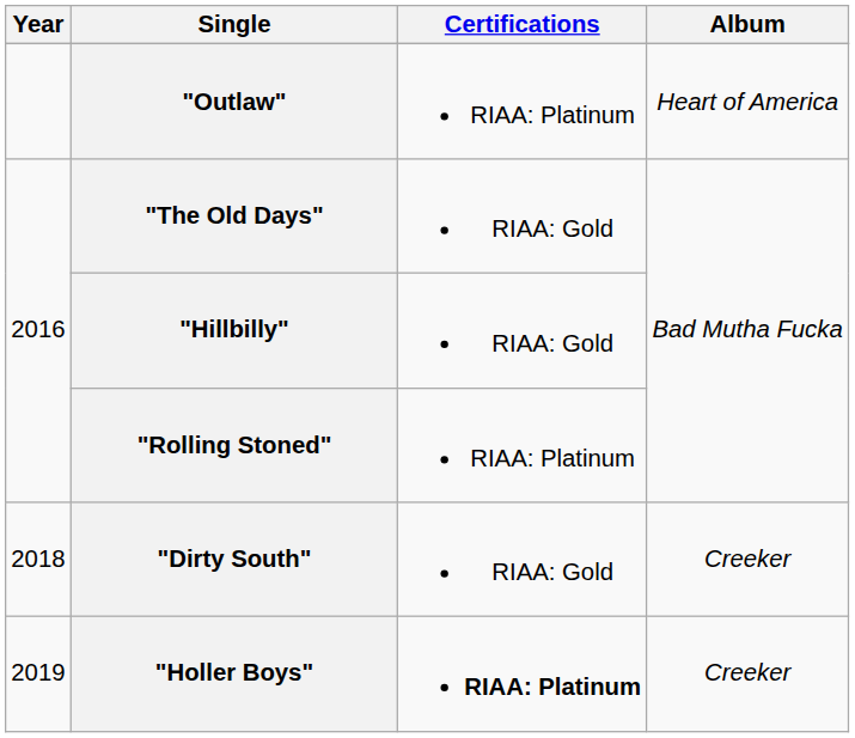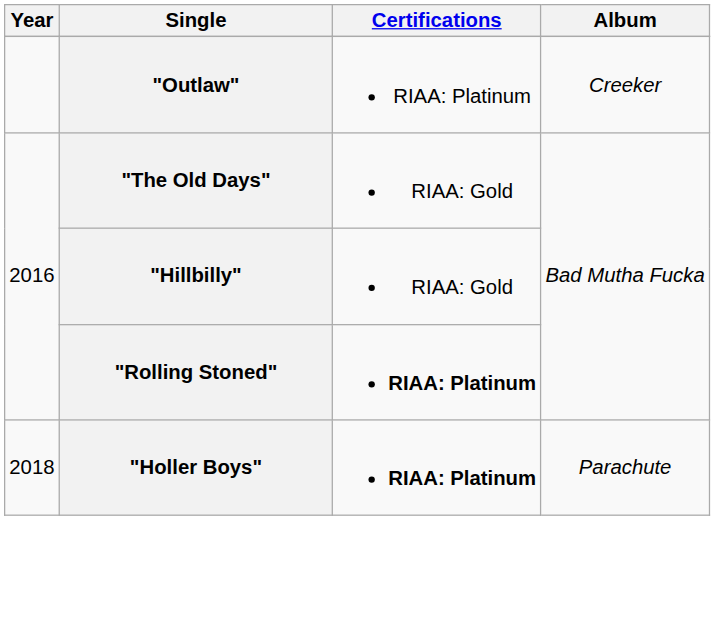"Outlaw" | Album: Heart of America -> Creeker
"Rolling Stoned" | Certifications: normal -> bold
- row: 2018 | "Dirty South" | RIAA: Gold | Creeker
"Holler Boys" | Year: 2019 -> 2018
"Holler Boys" | Album: Creeker -> Parachute
